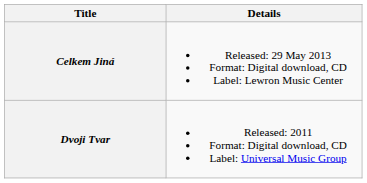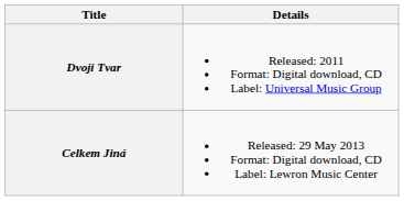rows swapped: Dvoji Tvar <-> Celkem Jiná
